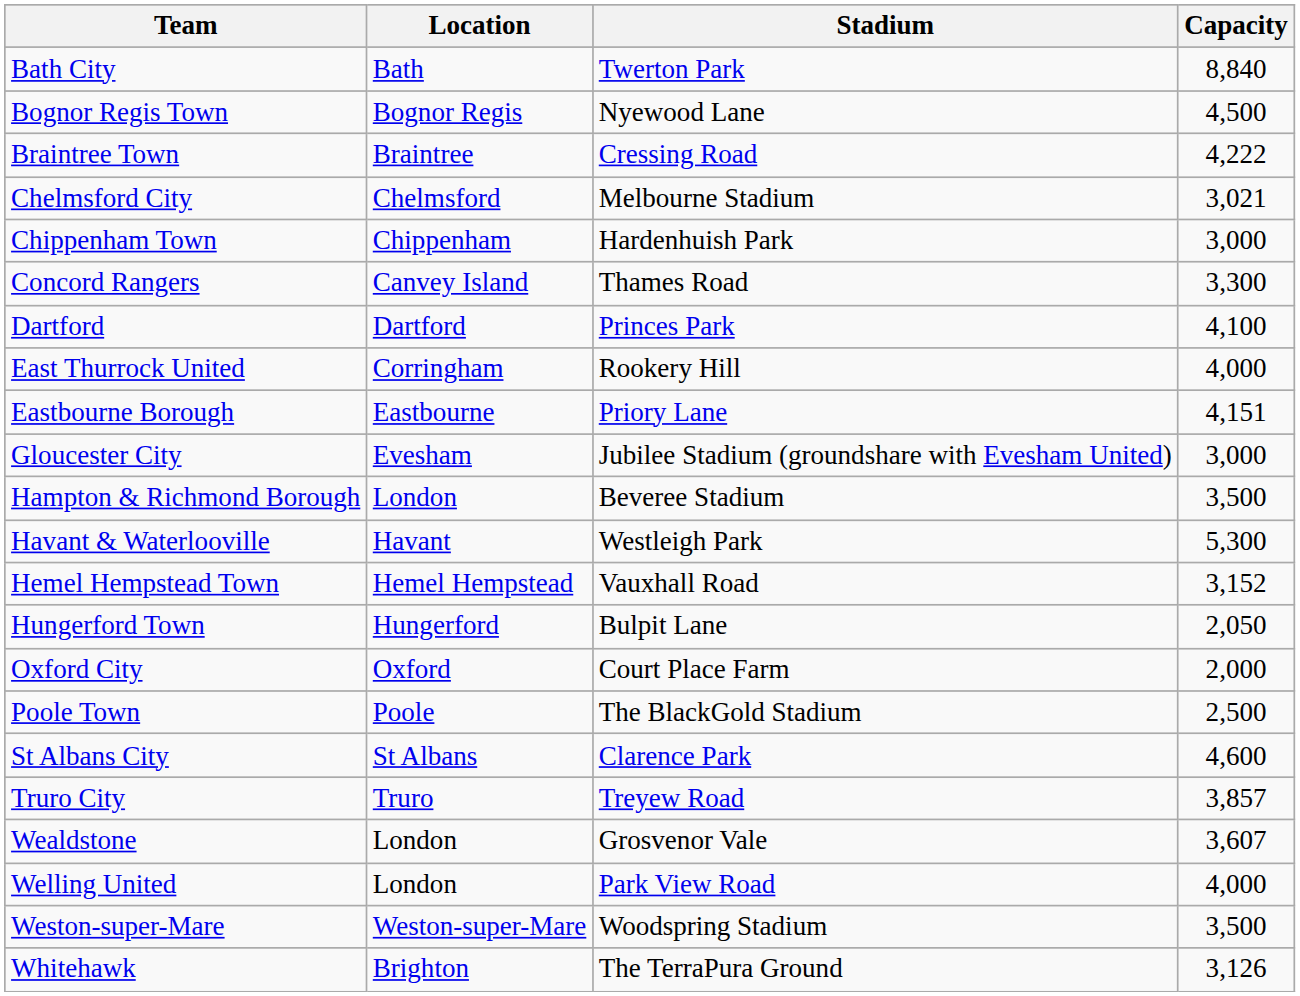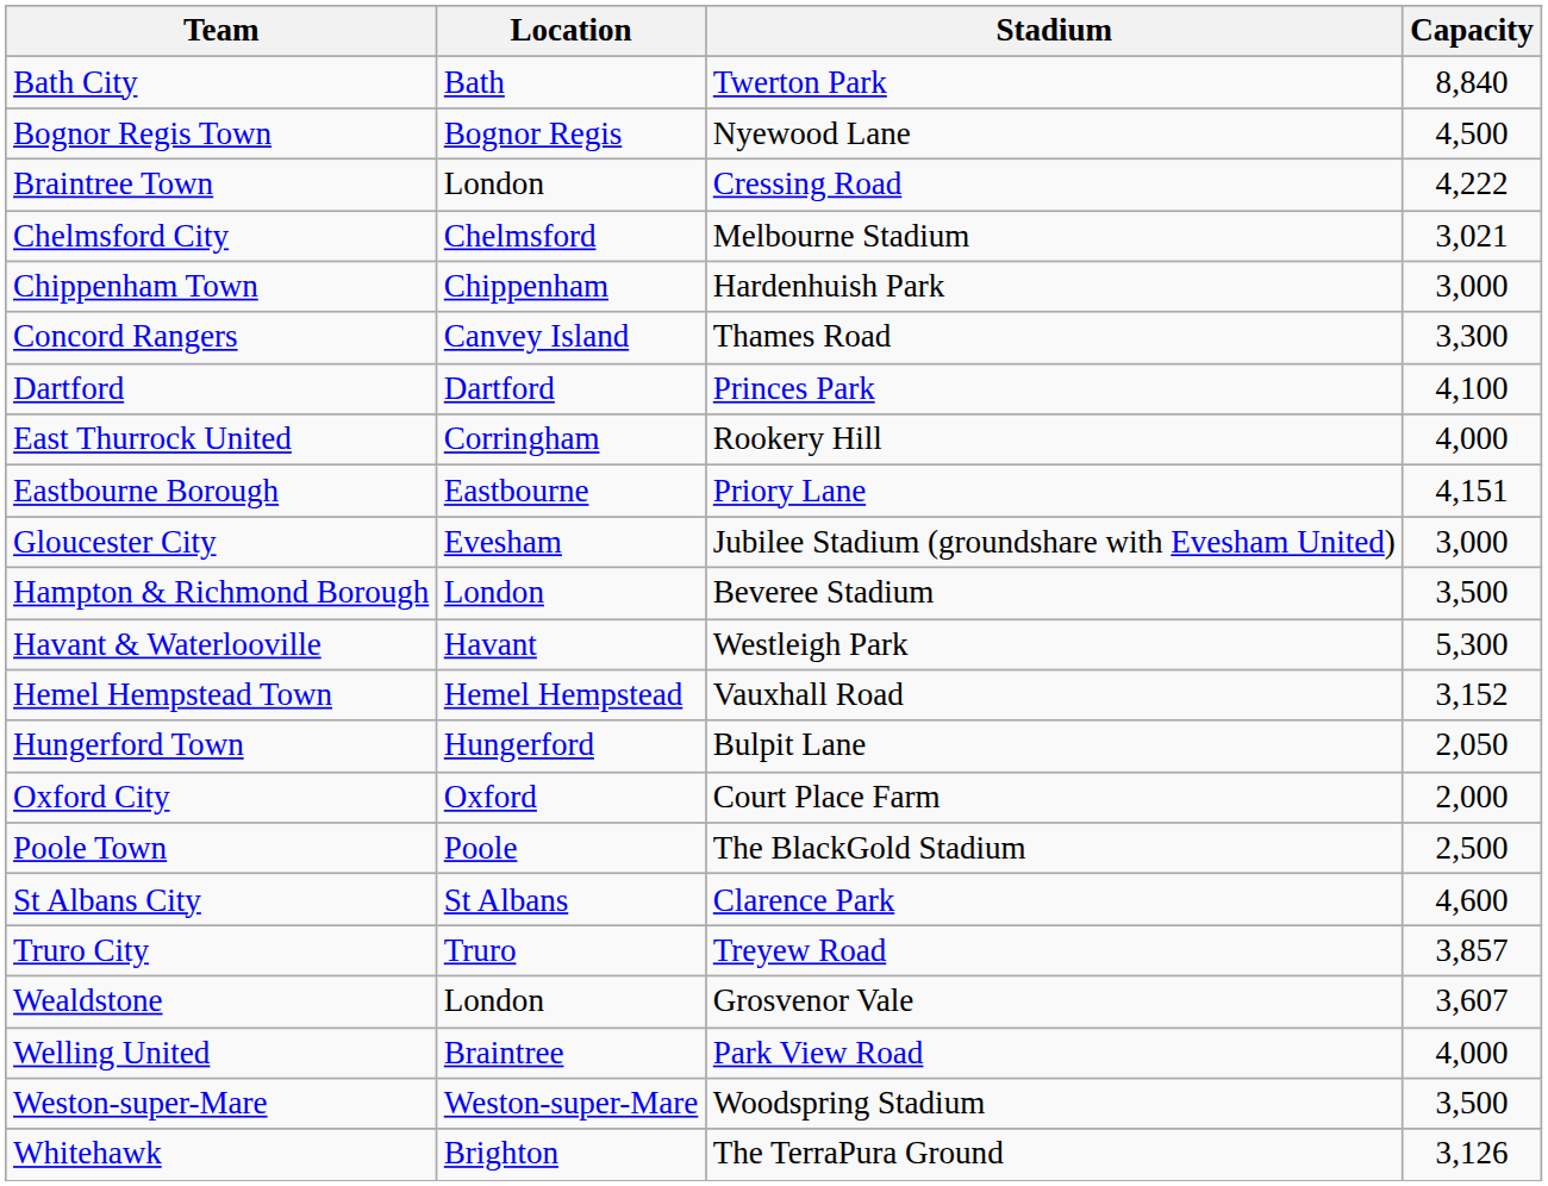Braintree Town | Location: Braintree -> London
Welling United | Location: London -> Braintree
